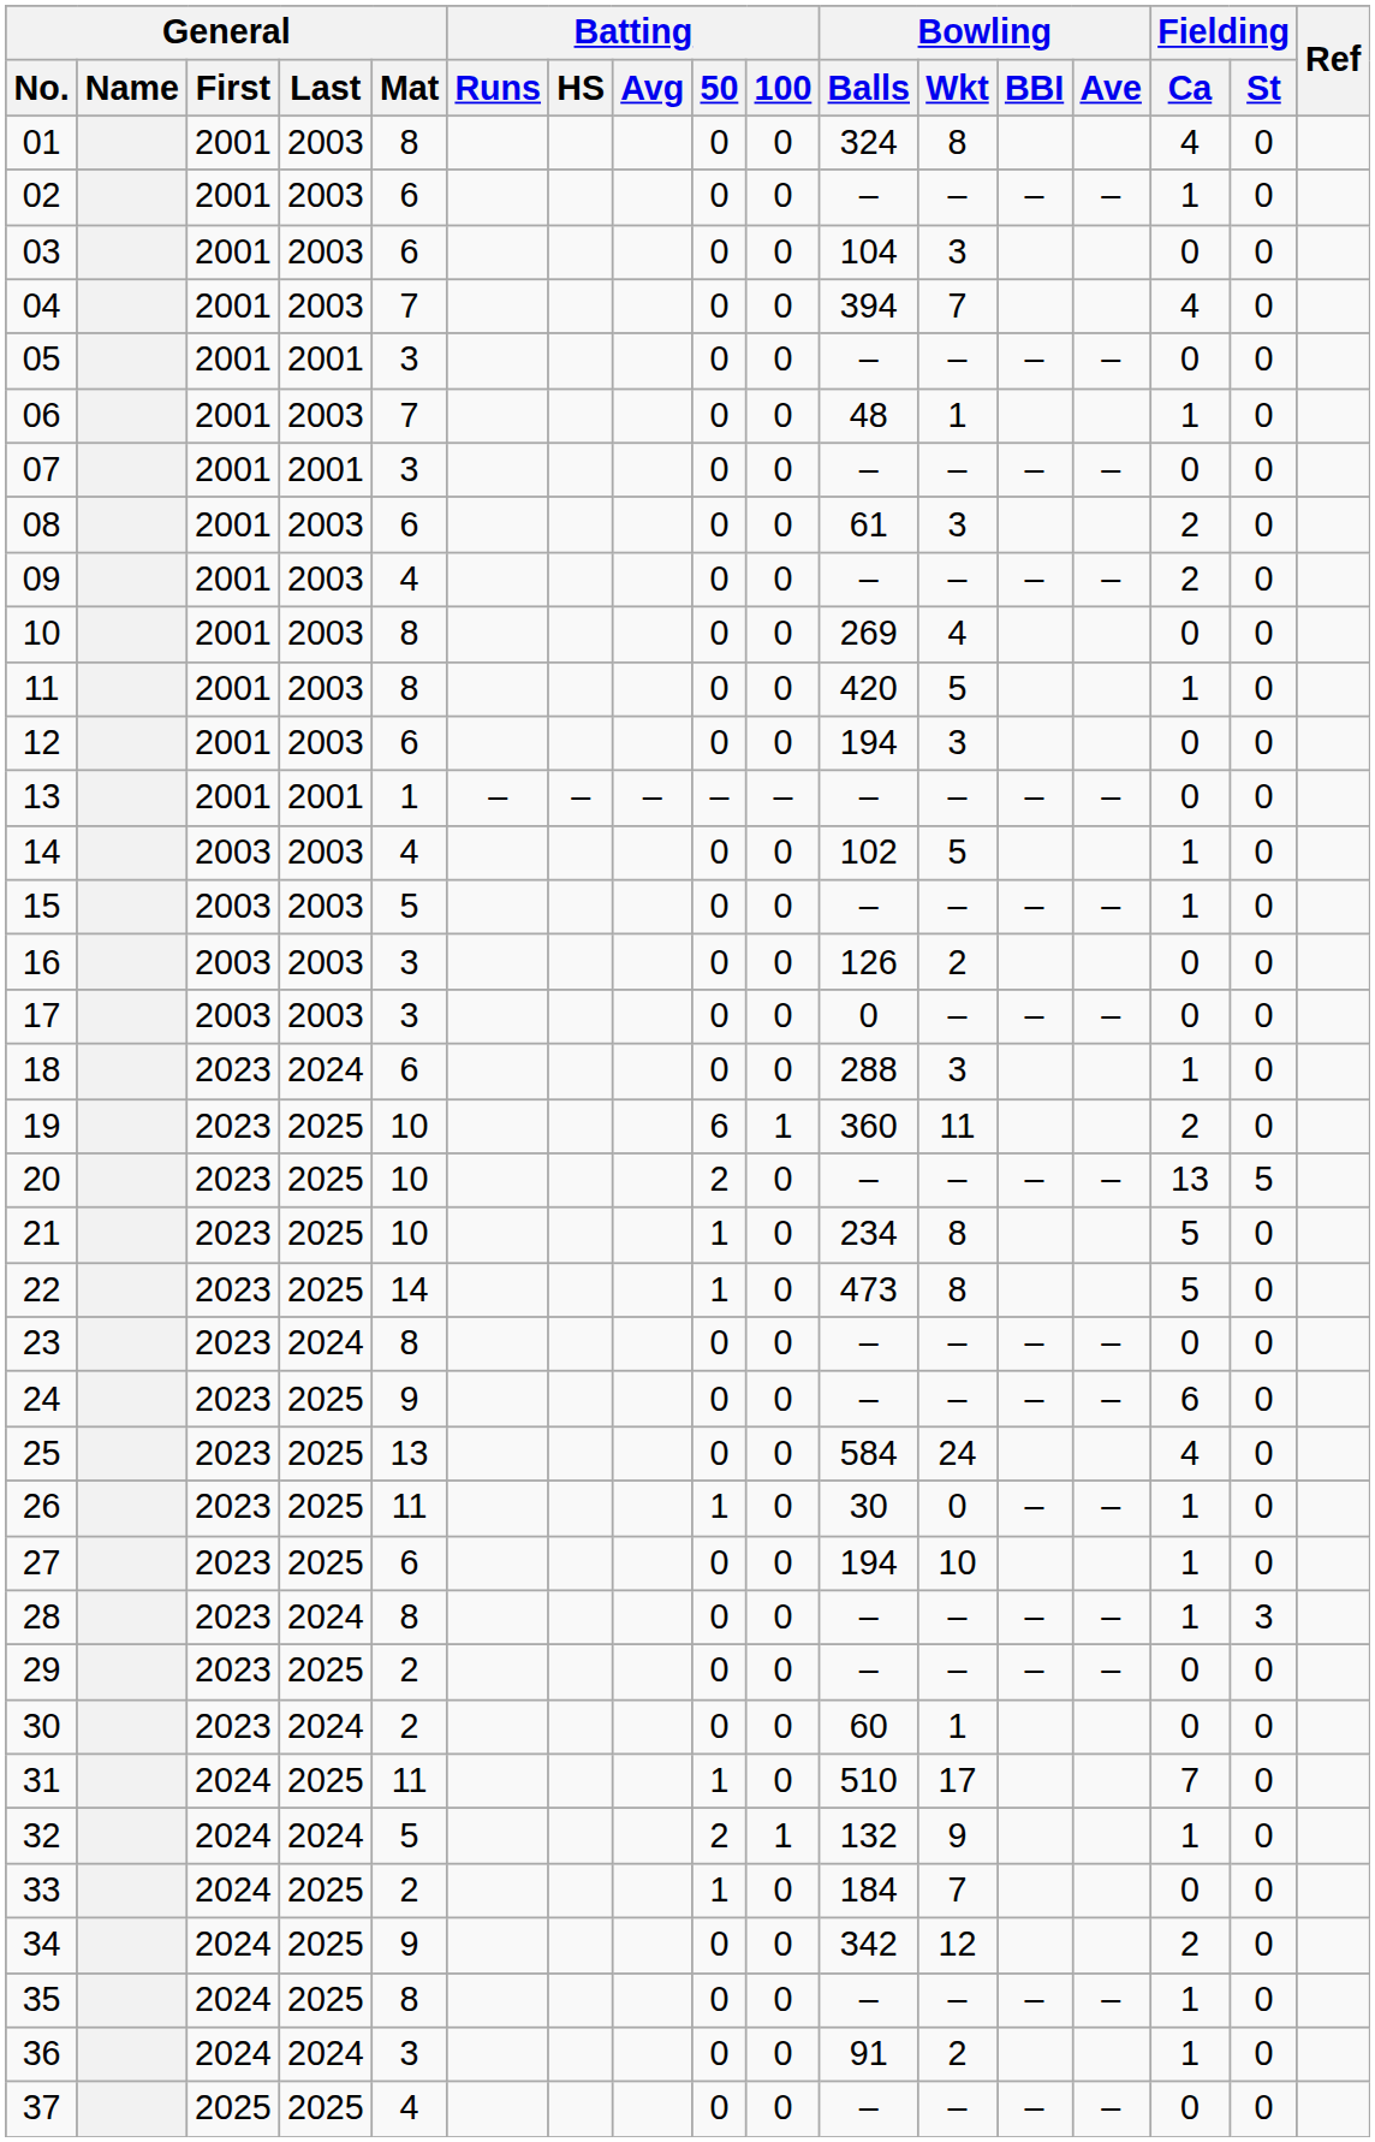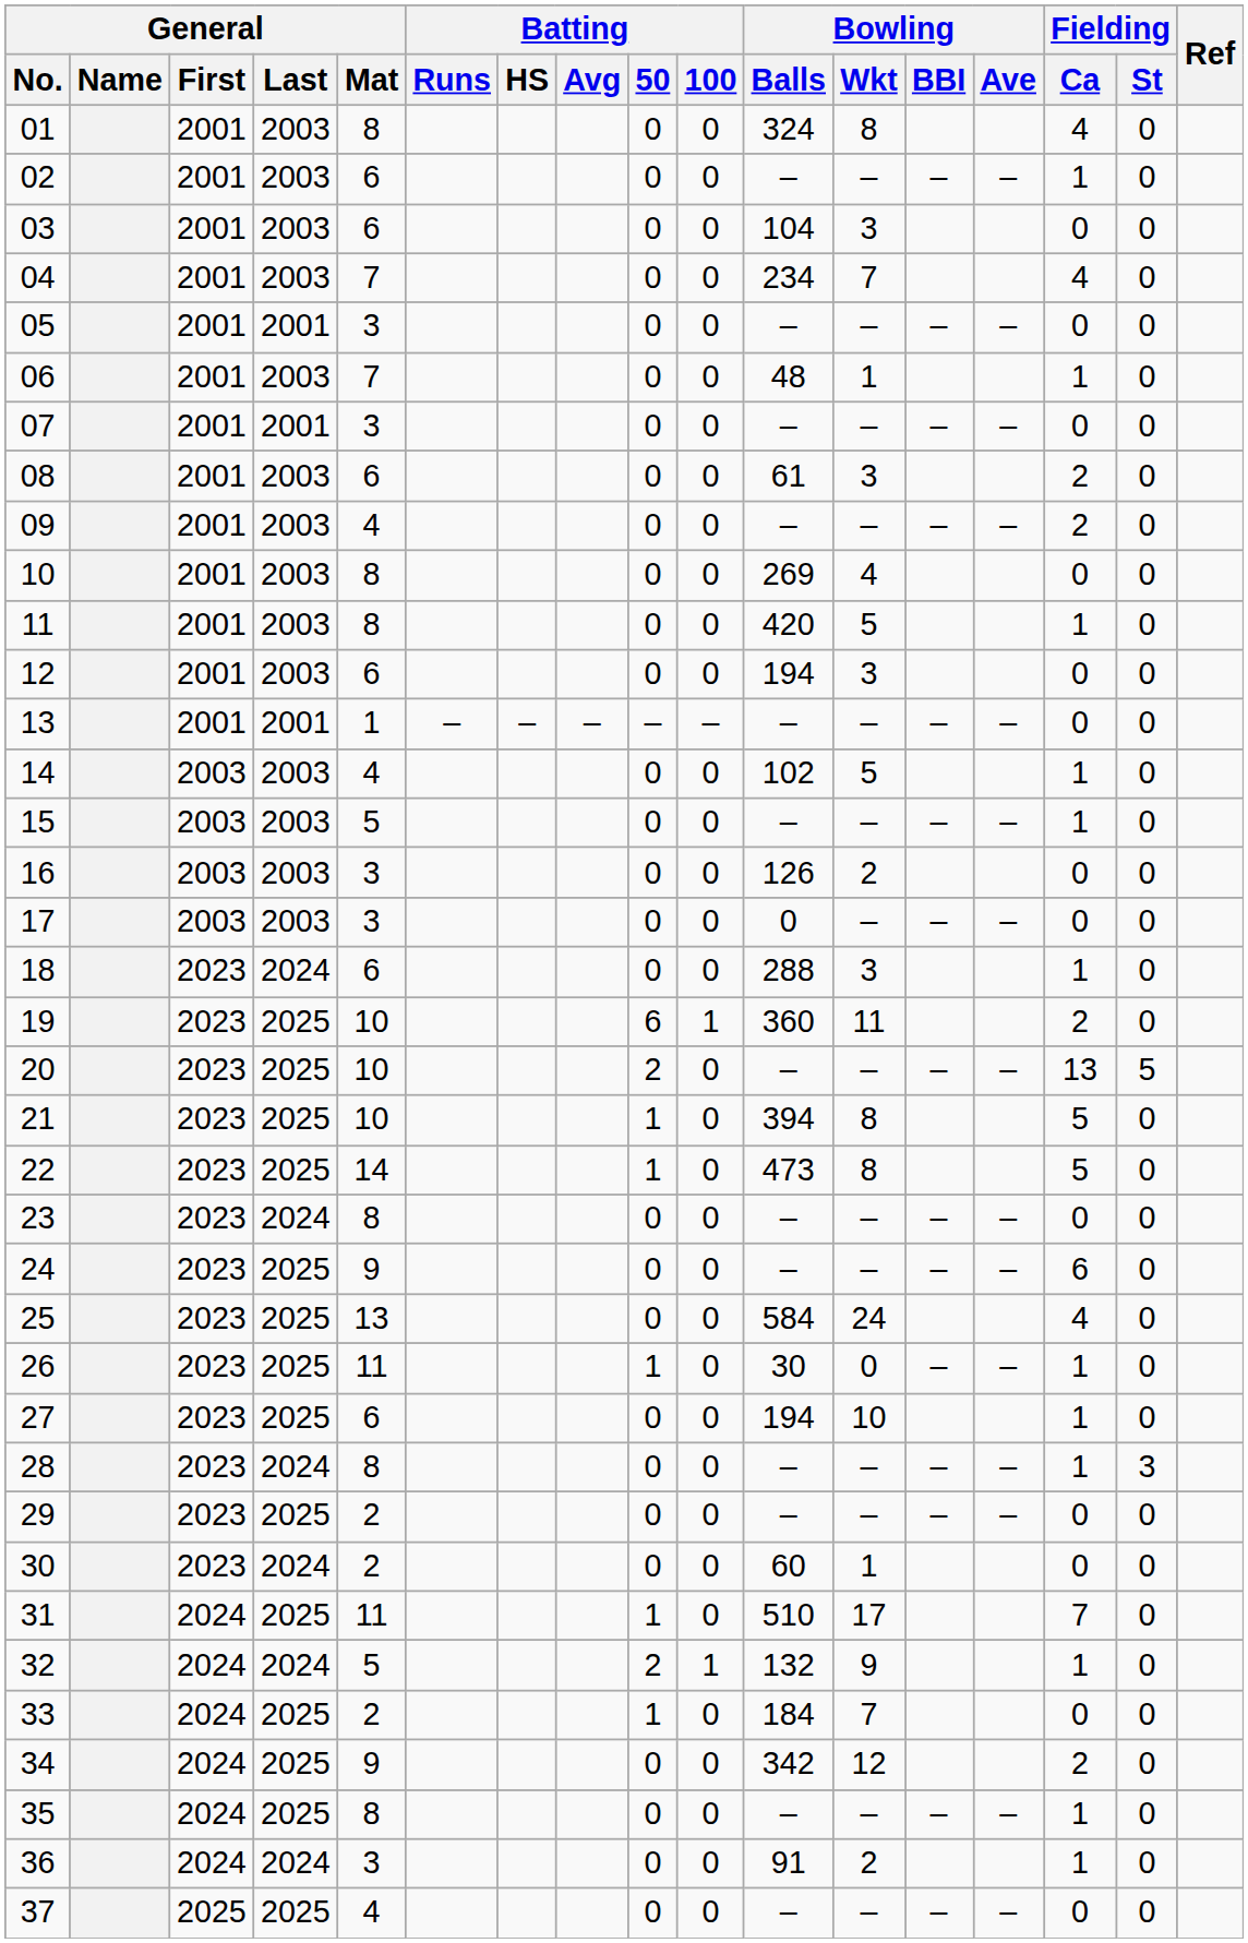04 | Bowling / Balls: 394 -> 234
21 | Bowling / Balls: 234 -> 394
